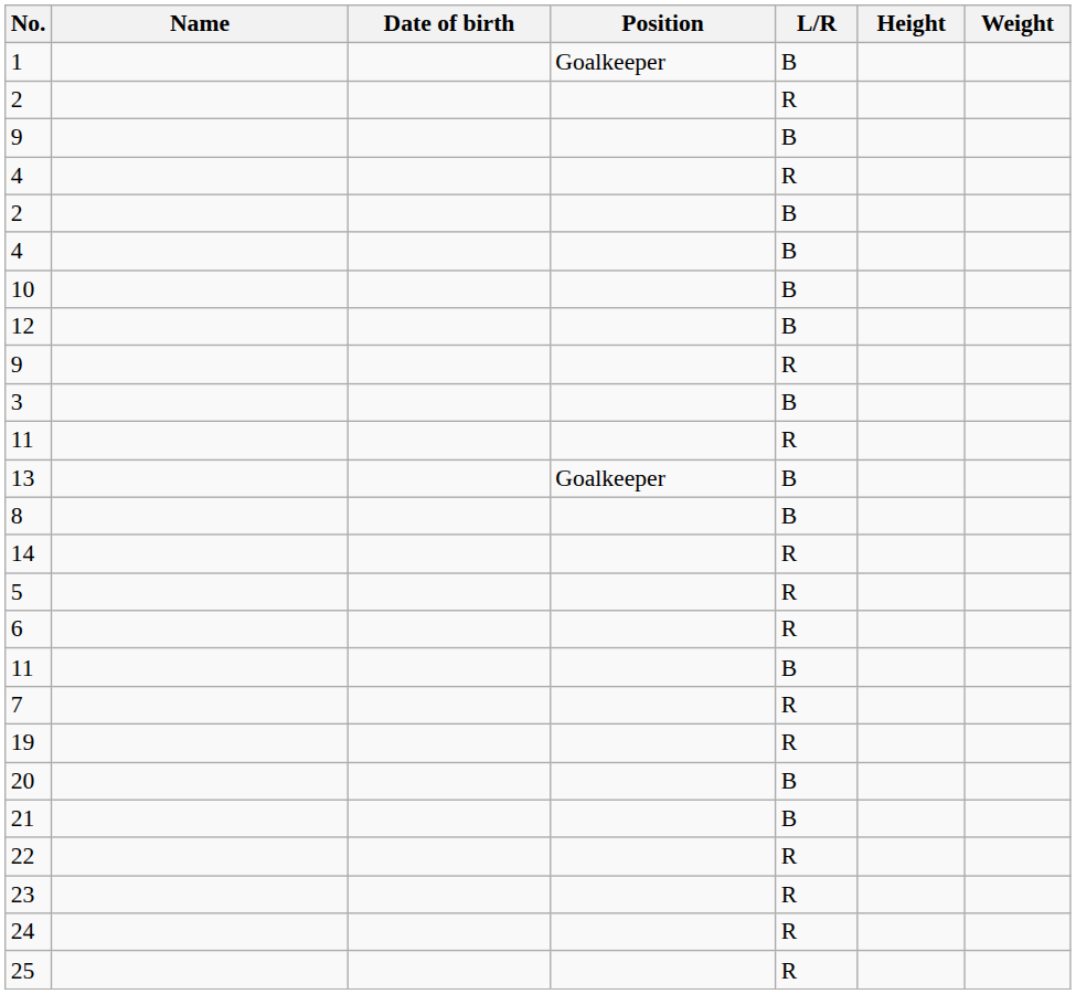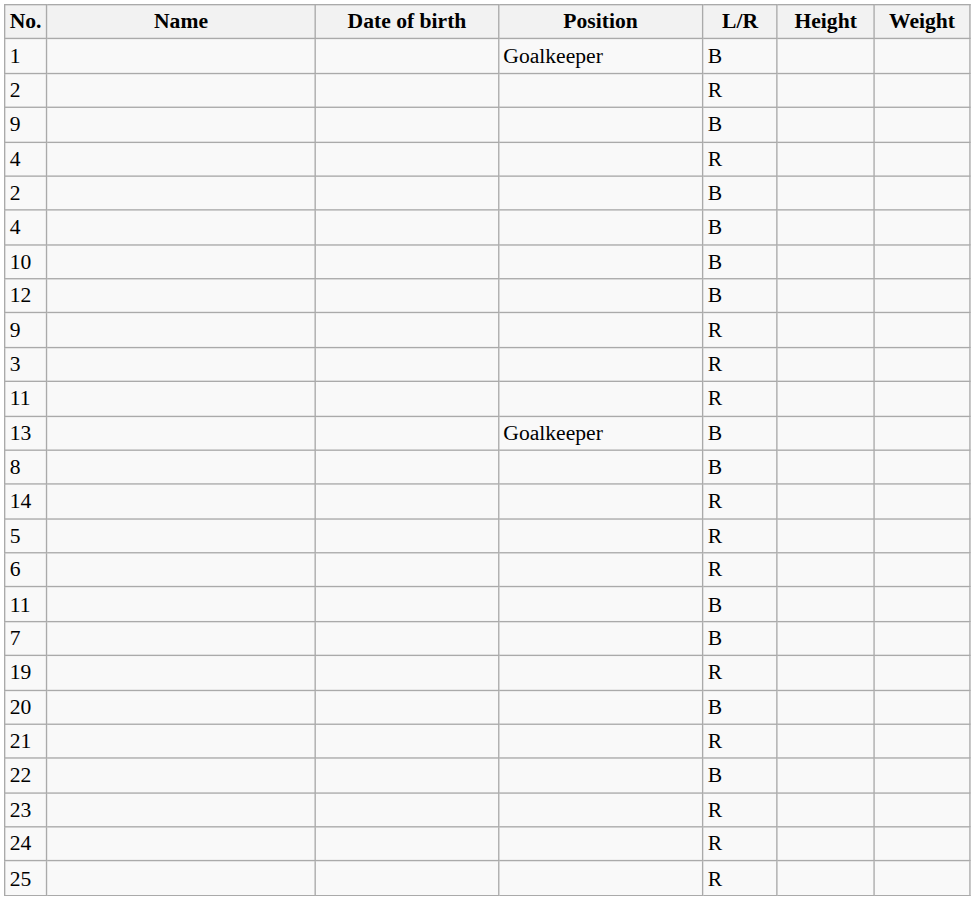3 | L/R: B -> R
7 | L/R: R -> B
21 | L/R: B -> R
22 | L/R: R -> B
